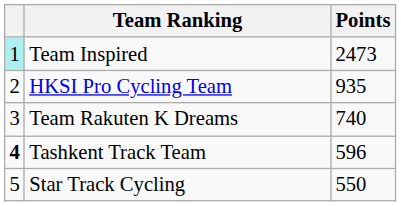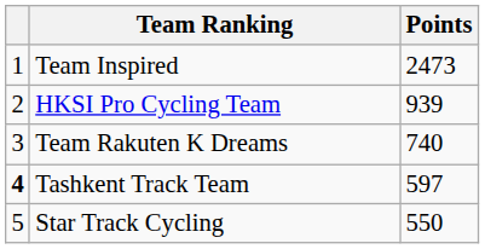Team Inspired | column 1: paleturquoise background -> no background
HKSI Pro Cycling Team | Points: 935 -> 939
Tashkent Track Team | Points: 596 -> 597
